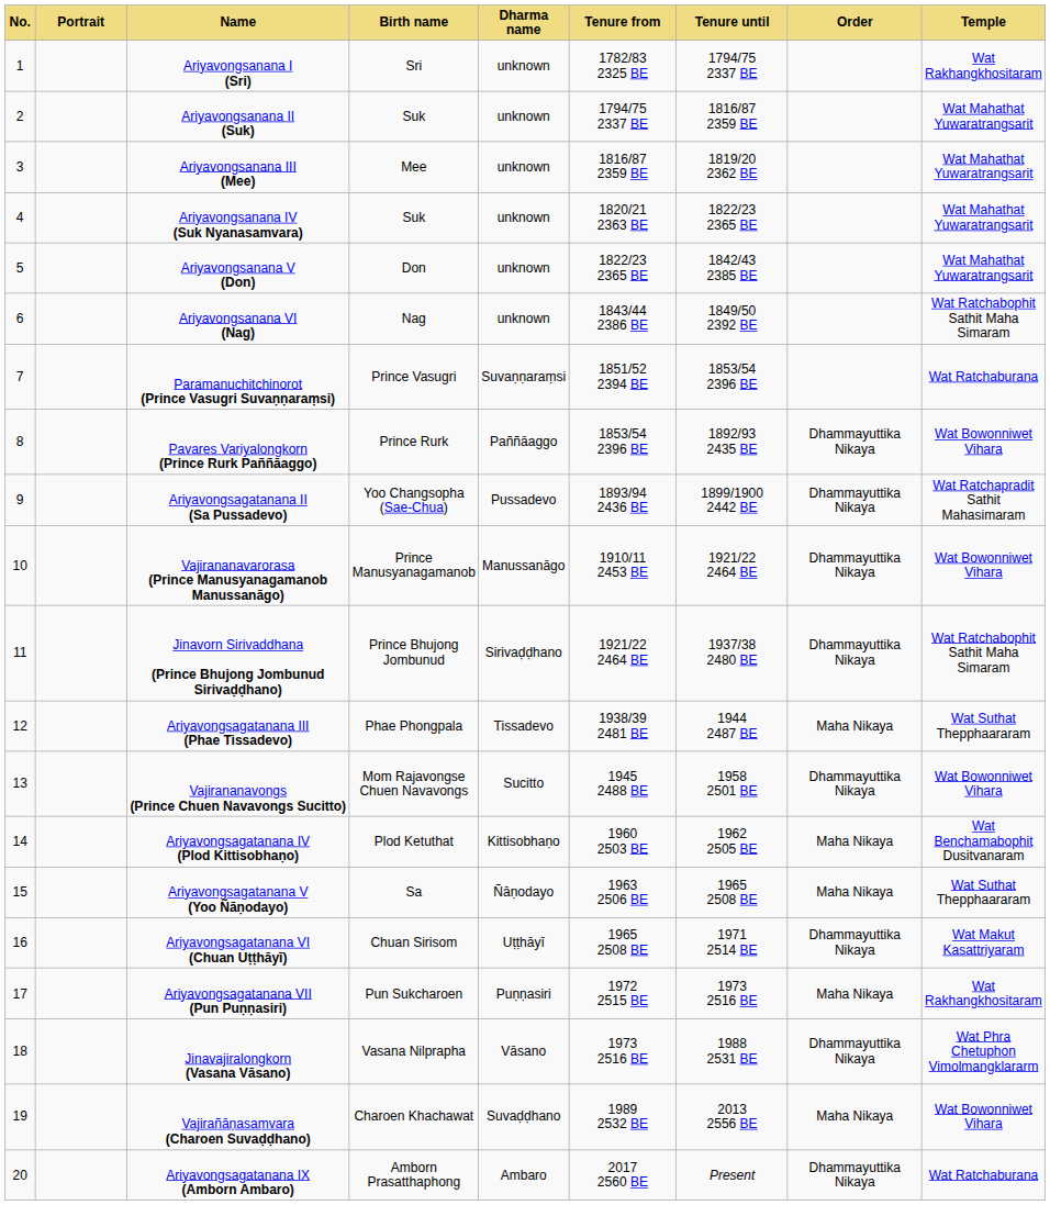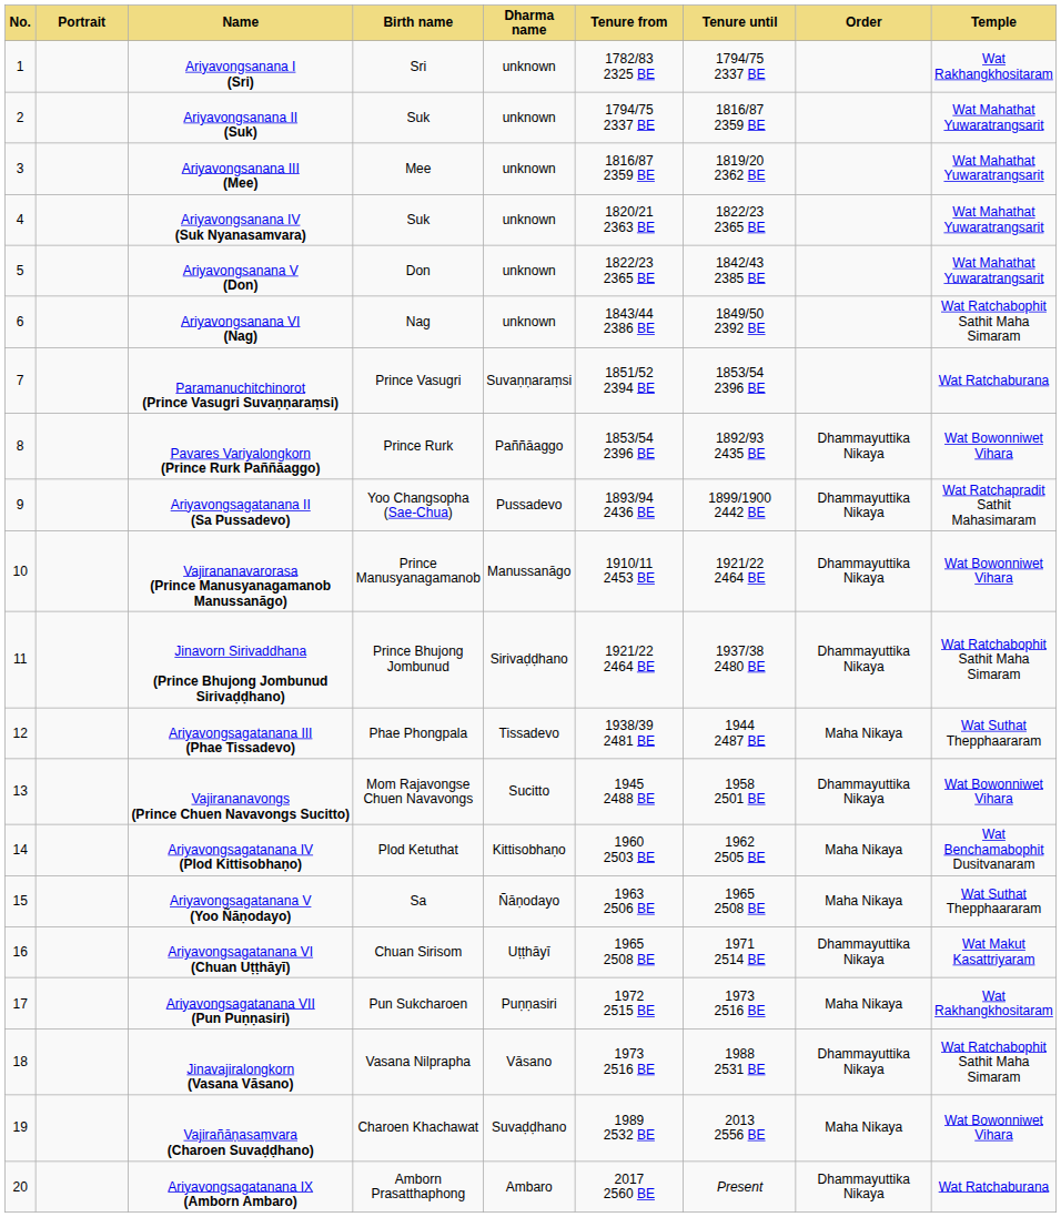Jinavajiralongkorn (Vasana Vāsano) | Temple: Wat Phra Chetuphon Vimolmangklararm -> Wat Ratchabophit Sathit Maha Simaram
